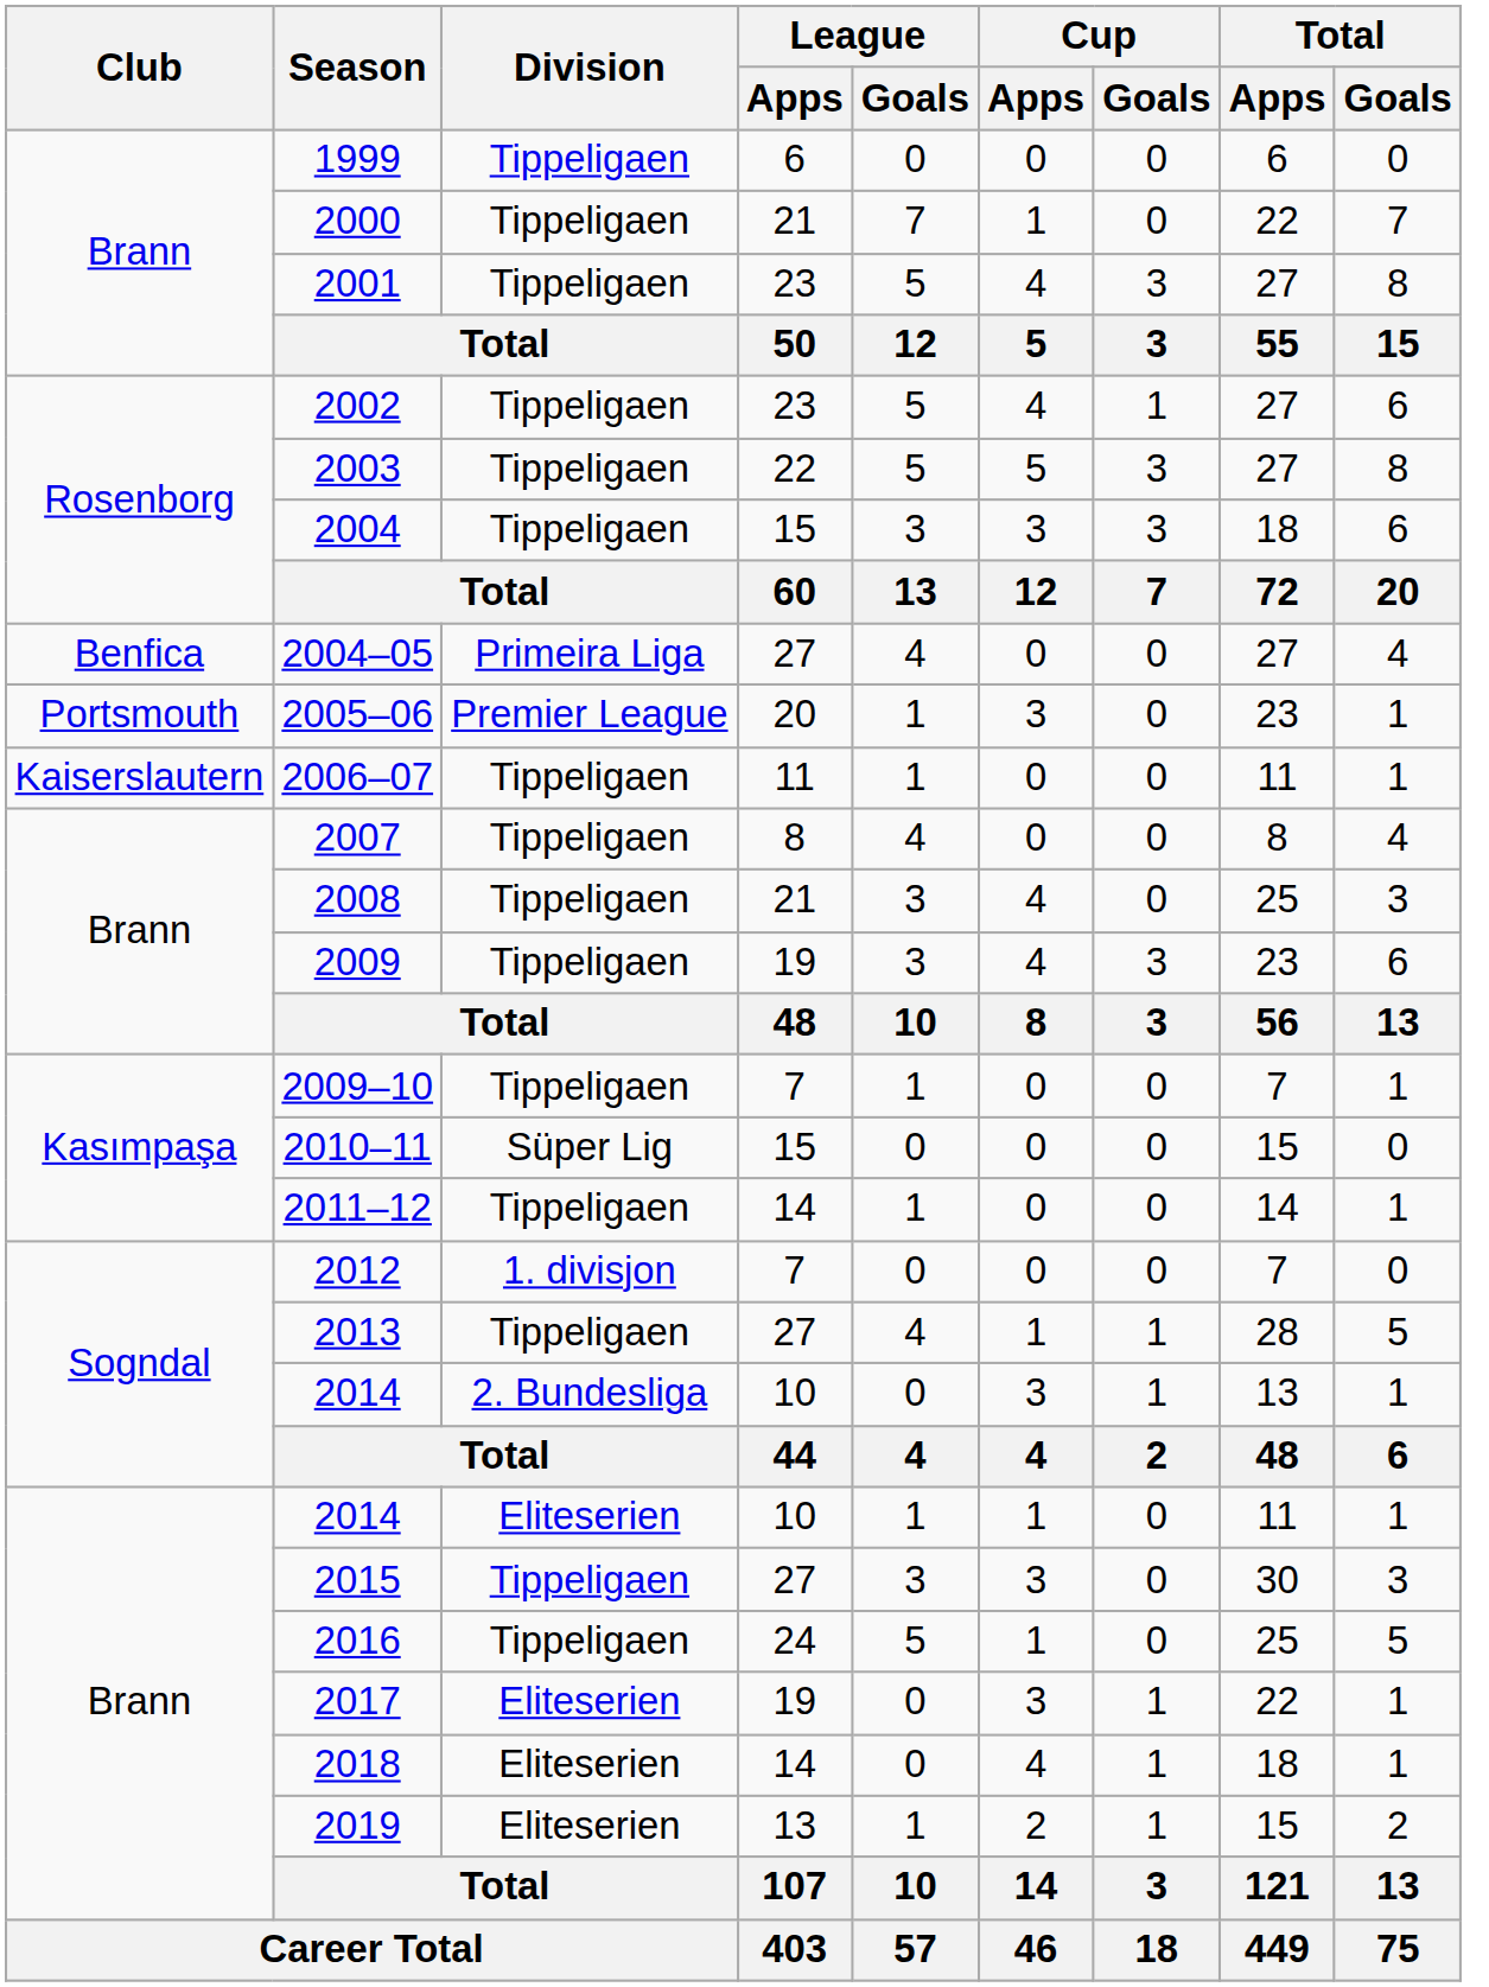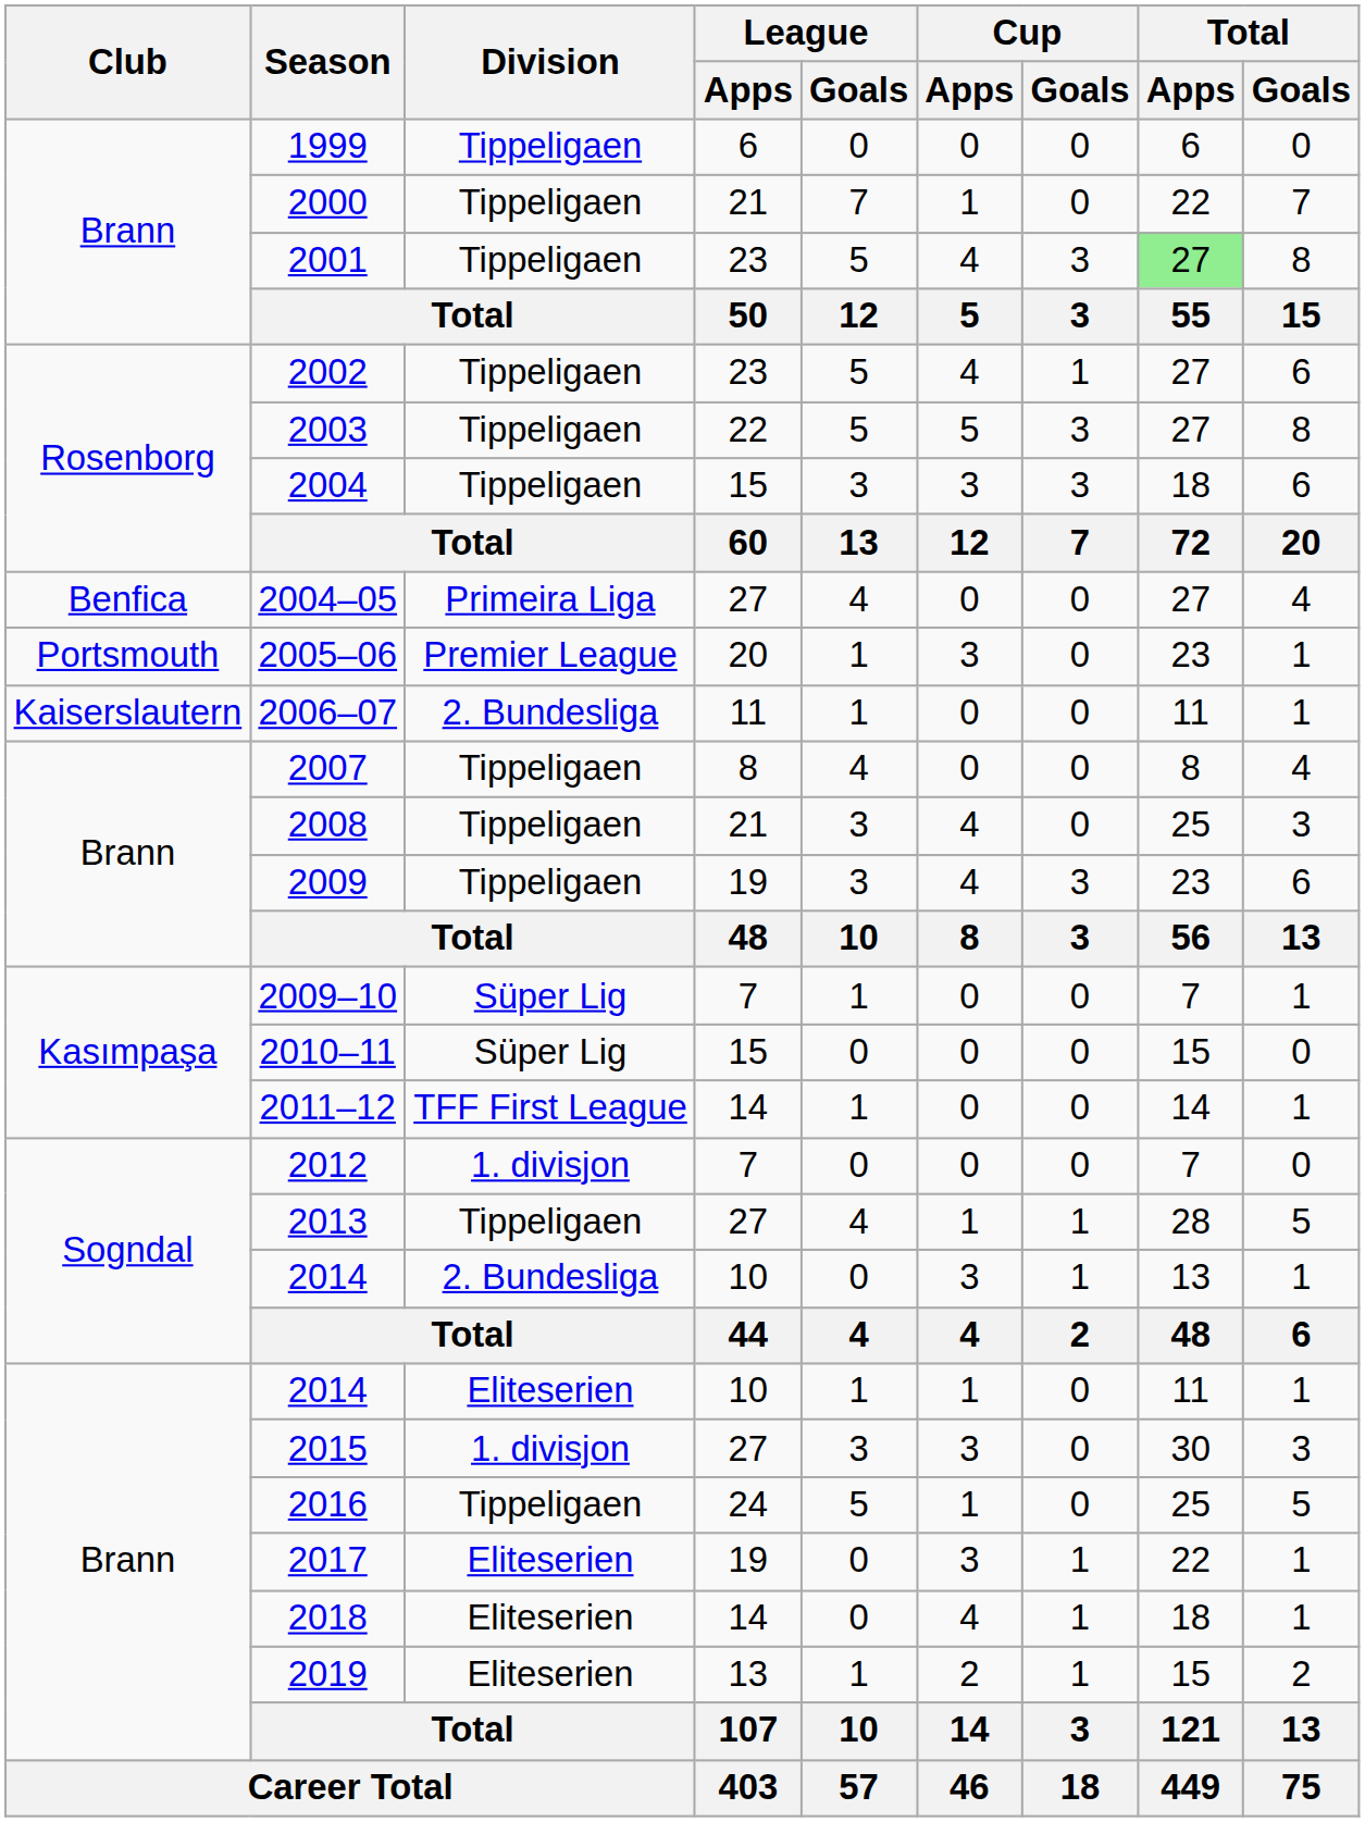2001 | Total / Apps: no background -> lightgreen background
2006–07 | Division: Tippeligaen -> 2. Bundesliga
2009–10 | Division: Tippeligaen -> Süper Lig
2011–12 | Division: Tippeligaen -> TFF First League
2015 | Division: Tippeligaen -> 1. divisjon
